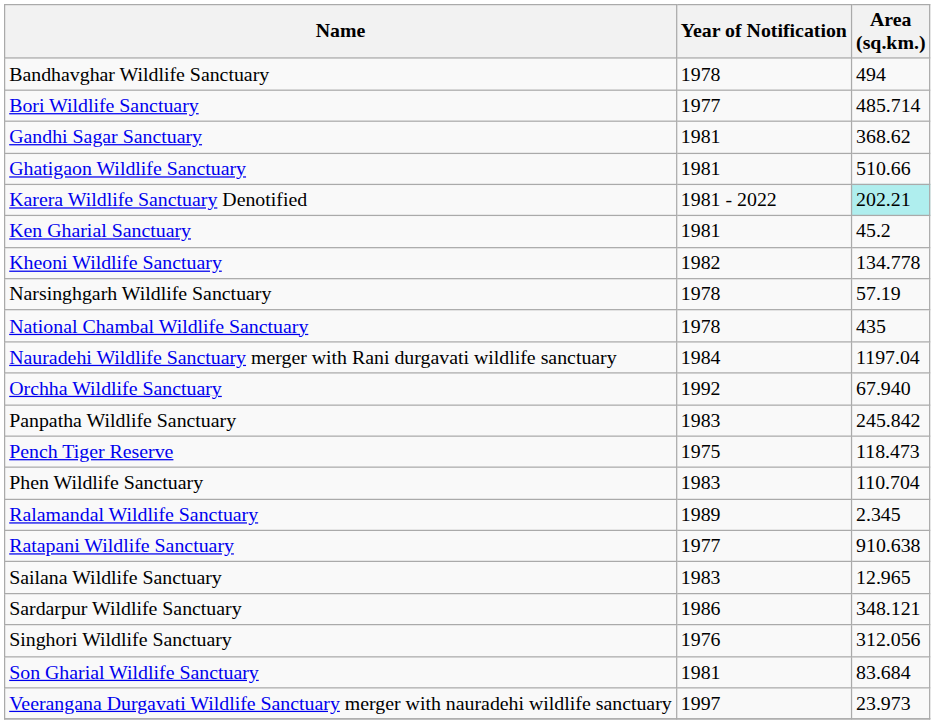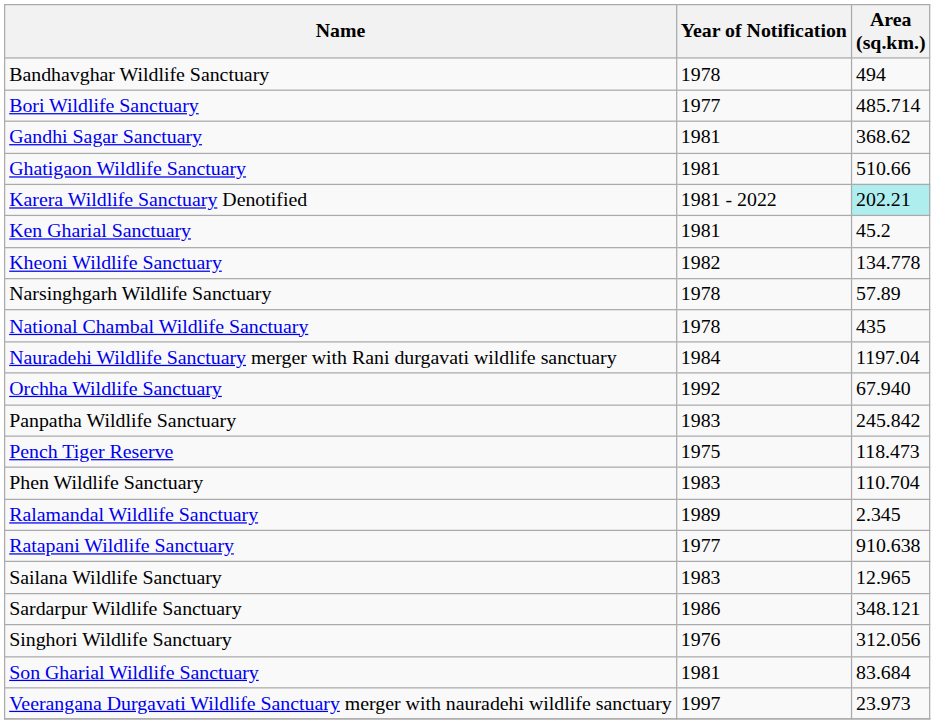Narsinghgarh Wildlife Sanctuary | Area (sq.km.): 57.19 -> 57.89
